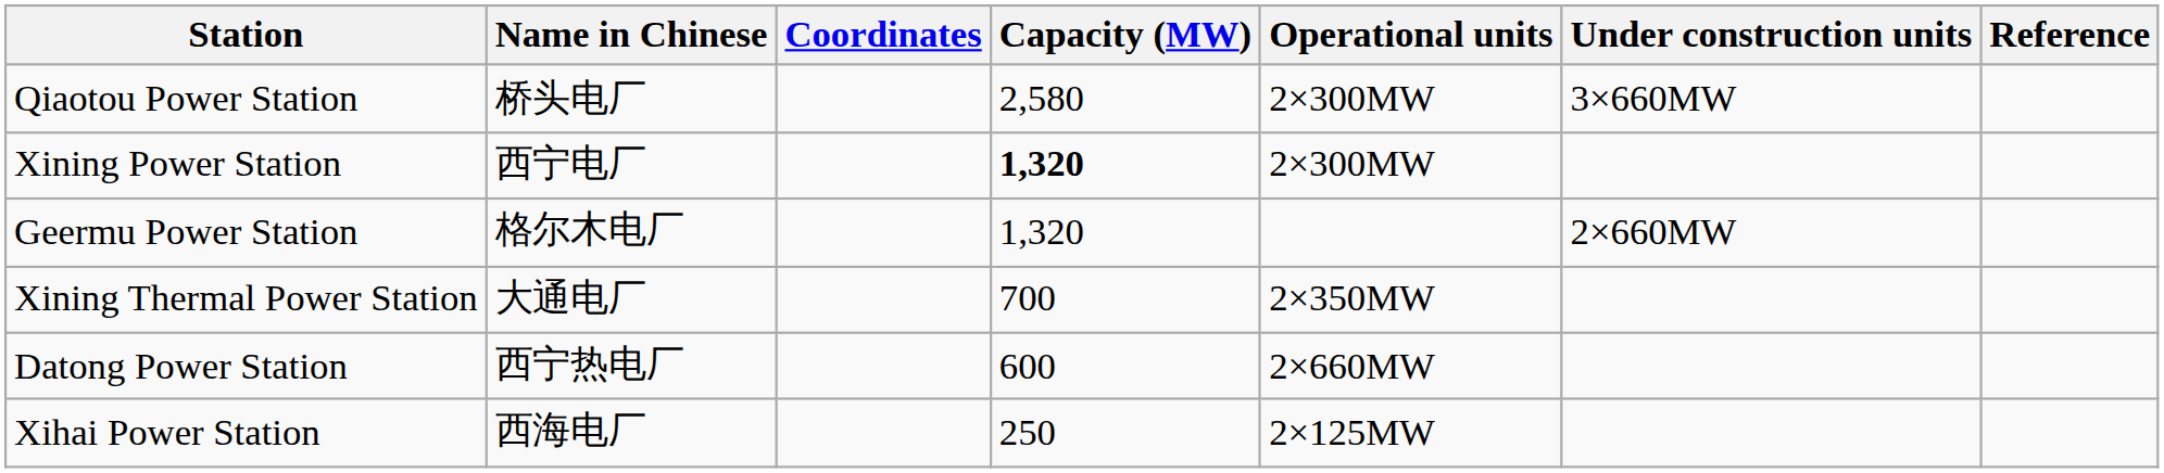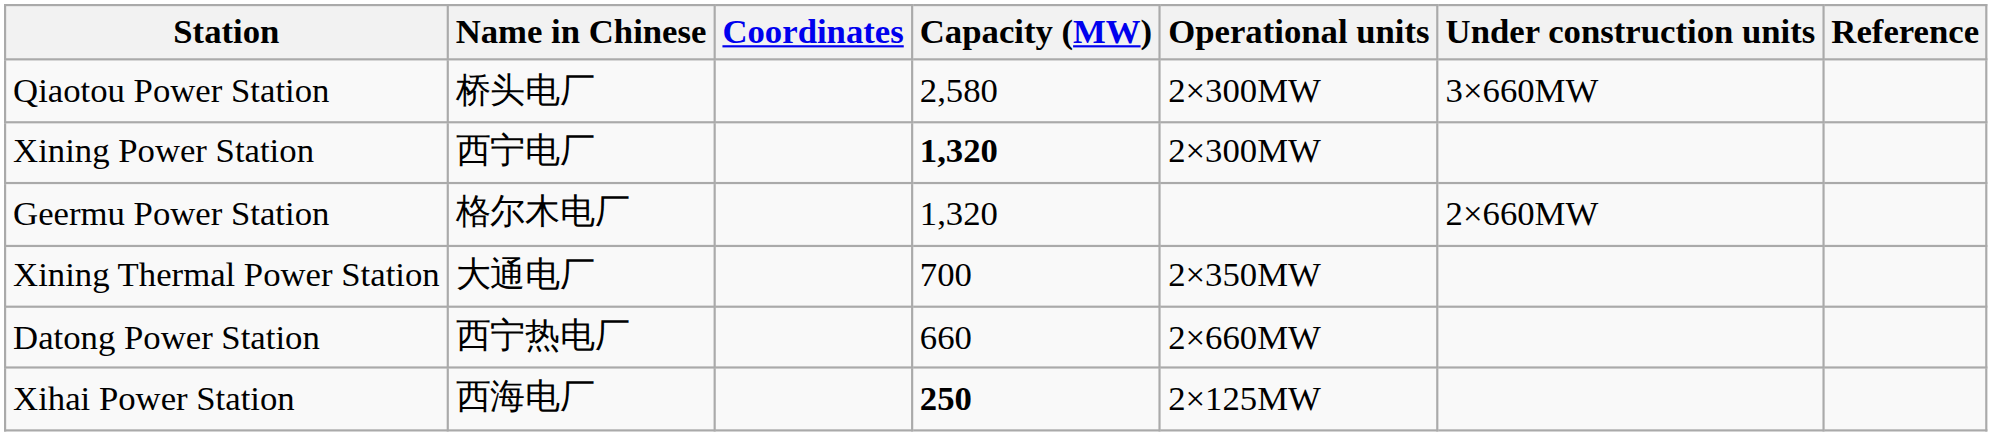Datong Power Station | Capacity (MW): 600 -> 660
Xihai Power Station | Capacity (MW): normal -> bold
